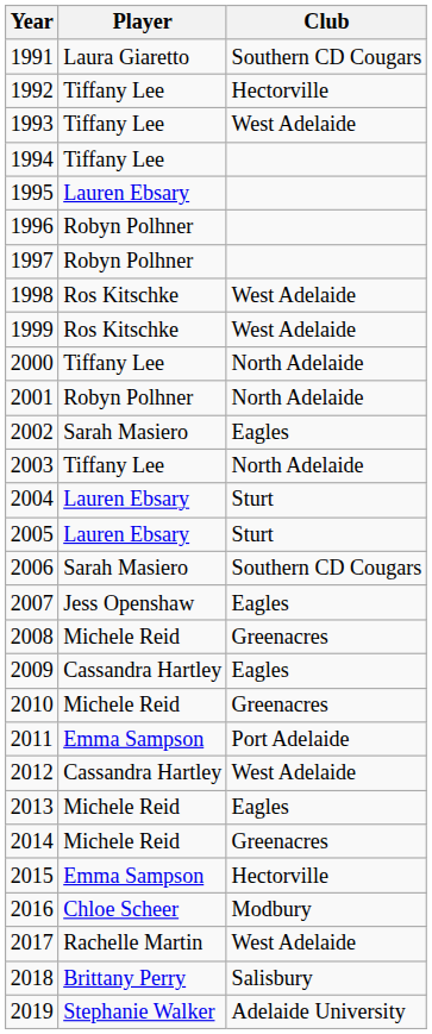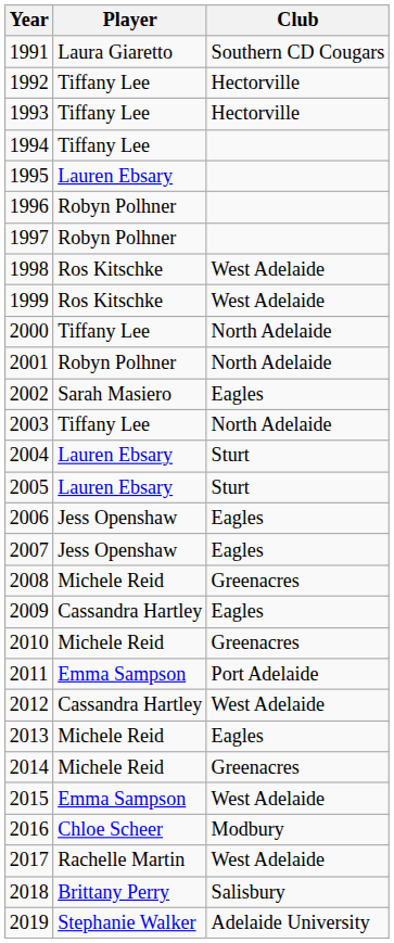1993 | Club: West Adelaide -> Hectorville
2006 | Player: Sarah Masiero -> Jess Openshaw
2006 | Club: Southern CD Cougars -> Eagles
2015 | Club: Hectorville -> West Adelaide
